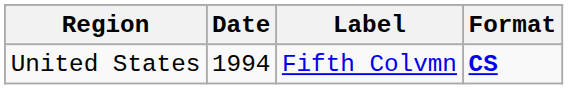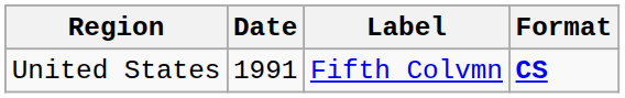United States | Date: 1994 -> 1991
